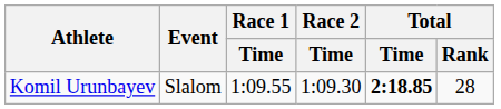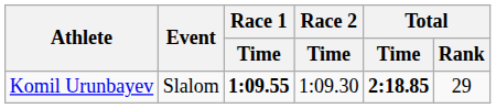Komil Urunbayev | Race 1 / Time: normal -> bold
Komil Urunbayev | Total / Rank: 28 -> 29
